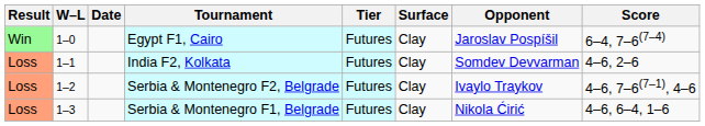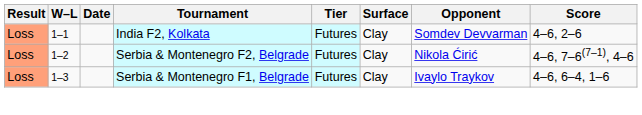- row: Win | 1–0 | Egypt F1, Cairo | Futures | Clay | Jaroslav Pospíšil | 6–4, 7–6(7–4)
Serbia & Montenegro F2, Belgrade | Opponent: Ivaylo Traykov -> Nikola Ćirić
Serbia & Montenegro F1, Belgrade | Opponent: Nikola Ćirić -> Ivaylo Traykov
